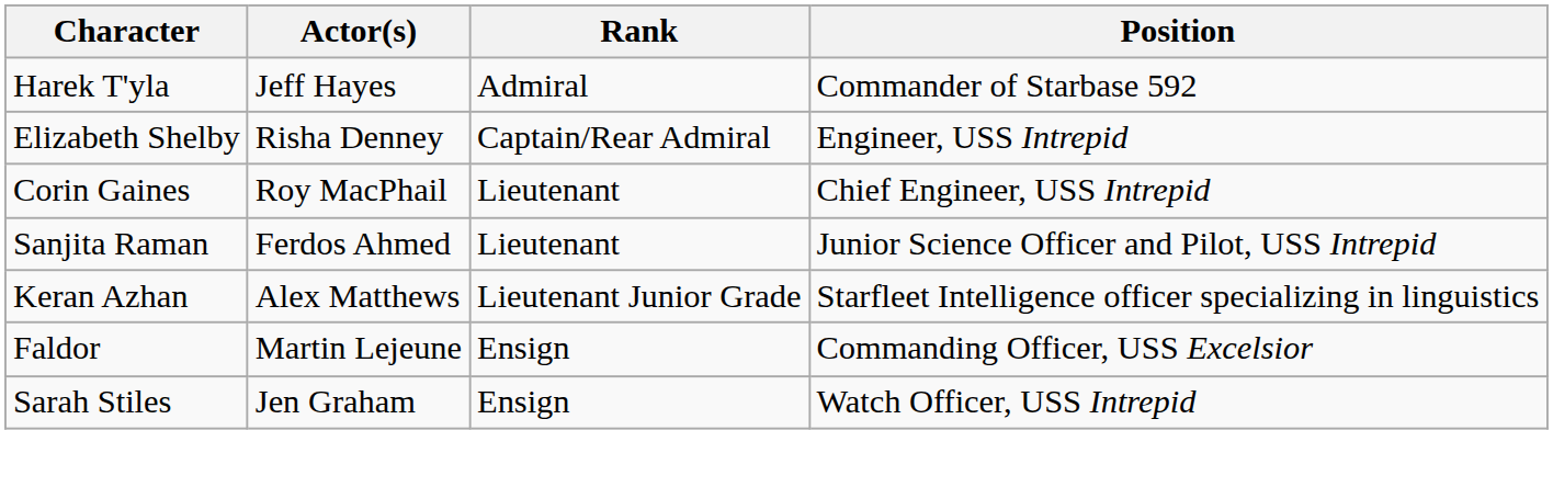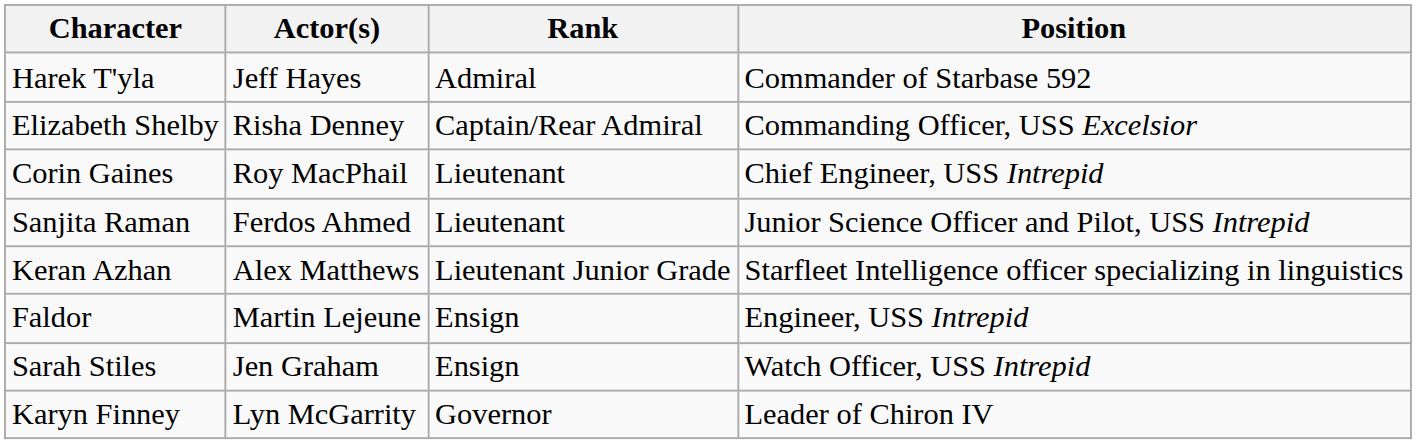Elizabeth Shelby | Position: Engineer, USS Intrepid -> Commanding Officer, USS Excelsior
Faldor | Position: Commanding Officer, USS Excelsior -> Engineer, USS Intrepid
+ row: Karyn Finney | Lyn McGarrity | Governor | Leader of Chiron IV
